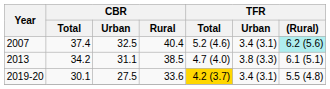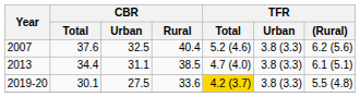2007 | CBR / Total: 37.4 -> 37.6
2007 | TFR / Urban: 3.4 (3.1) -> 3.8 (3.3)
2007 | TFR / (Rural): paleturquoise background -> no background
2013 | CBR / Total: 34.2 -> 34.4
2019-20 | TFR / Urban: 3.4 (3.1) -> 3.8 (3.3)
